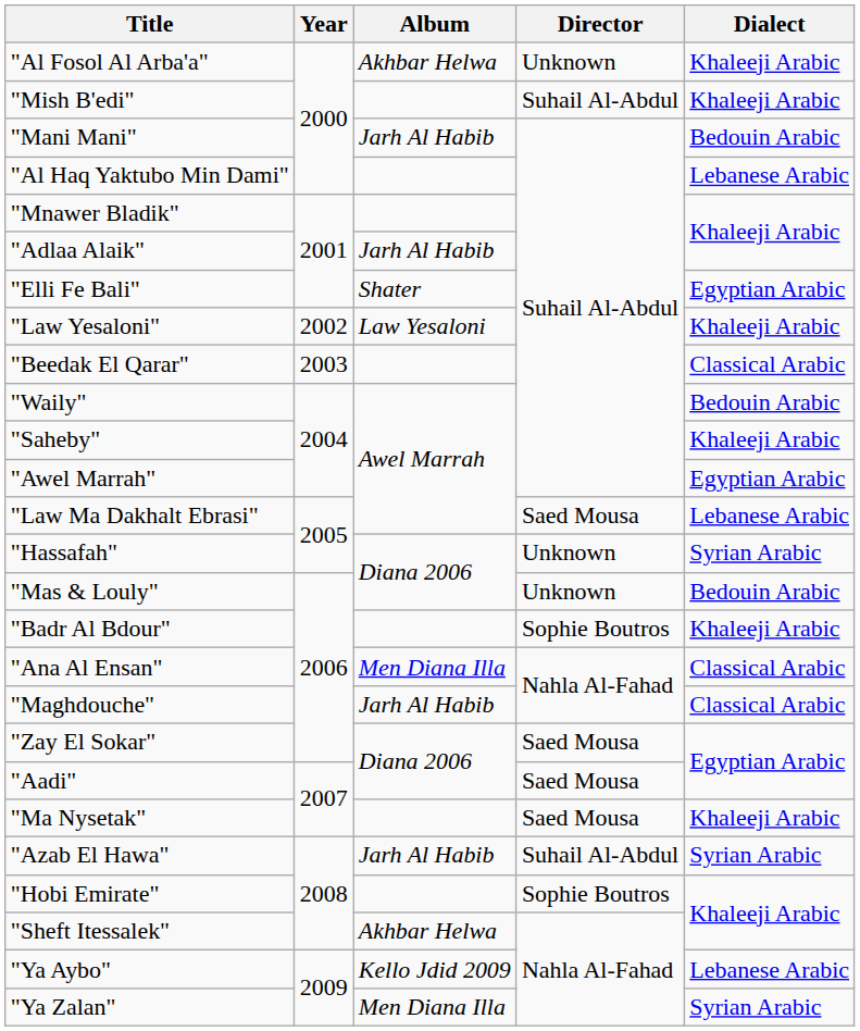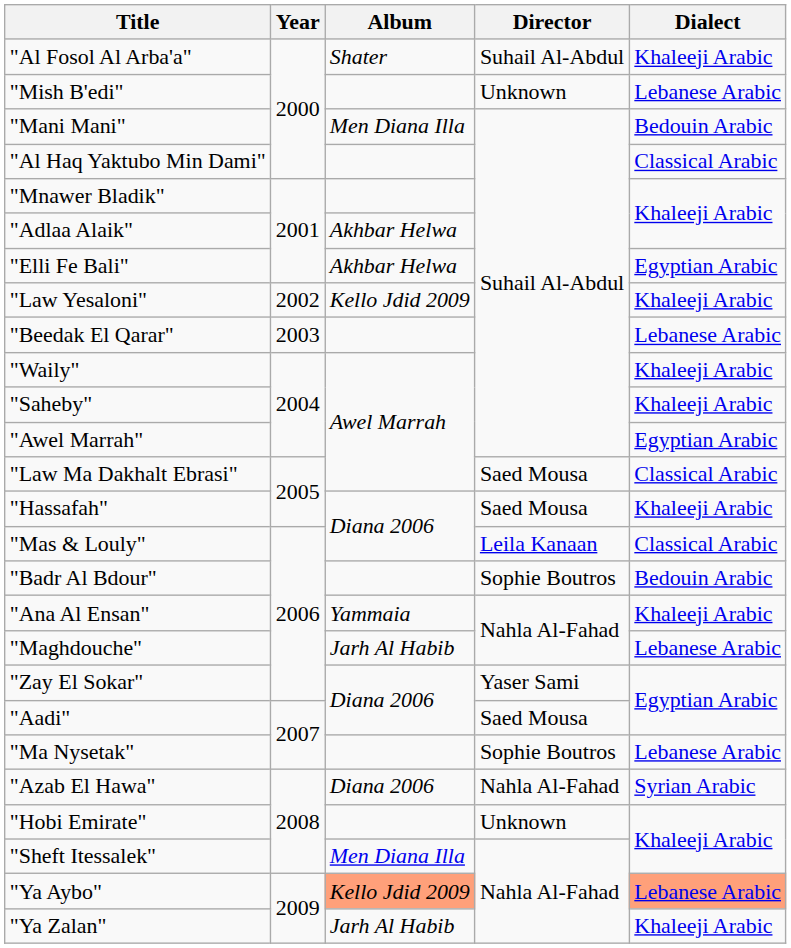"Al Fosol Al Arba'a" | Album: Akhbar Helwa -> Shater
"Al Fosol Al Arba'a" | Director: Unknown -> Suhail Al-Abdul
"Mish B'edi" | Director: Suhail Al-Abdul -> Unknown
"Mish B'edi" | Dialect: Khaleeji Arabic -> Lebanese Arabic
"Mani Mani" | Album: Jarh Al Habib -> Men Diana Illa
"Al Haq Yaktubo Min Dami" | Dialect: Lebanese Arabic -> Classical Arabic
"Adlaa Alaik" | Album: Jarh Al Habib -> Akhbar Helwa
"Elli Fe Bali" | Album: Shater -> Akhbar Helwa
"Law Yesaloni" | Album: Law Yesaloni -> Kello Jdid 2009
"Beedak El Qarar" | Dialect: Classical Arabic -> Lebanese Arabic
"Waily" | Dialect: Bedouin Arabic -> Khaleeji Arabic
"Law Ma Dakhalt Ebrasi" | Dialect: Lebanese Arabic -> Classical Arabic
"Hassafah" | Director: Unknown -> Saed Mousa
"Hassafah" | Dialect: Syrian Arabic -> Khaleeji Arabic
"Mas & Louly" | Director: Unknown -> Leila Kanaan
"Mas & Louly" | Dialect: Bedouin Arabic -> Classical Arabic
"Badr Al Bdour" | Dialect: Khaleeji Arabic -> Bedouin Arabic
"Ana Al Ensan" | Album: Men Diana Illa -> Yammaia
"Ana Al Ensan" | Dialect: Classical Arabic -> Khaleeji Arabic
"Maghdouche" | Dialect: Classical Arabic -> Lebanese Arabic
"Zay El Sokar" | Director: Saed Mousa -> Yaser Sami
"Ma Nysetak" | Director: Saed Mousa -> Sophie Boutros
"Ma Nysetak" | Dialect: Khaleeji Arabic -> Lebanese Arabic
"Azab El Hawa" | Album: Jarh Al Habib -> Diana 2006
"Azab El Hawa" | Director: Suhail Al-Abdul -> Nahla Al-Fahad
"Hobi Emirate" | Director: Sophie Boutros -> Unknown
"Sheft Itessalek" | Album: Akhbar Helwa -> Men Diana Illa
"Ya Aybo" | Album: no background -> lightsalmon background
"Ya Aybo" | Dialect: no background -> lightsalmon background
"Ya Zalan" | Album: Men Diana Illa -> Jarh Al Habib
"Ya Zalan" | Dialect: Syrian Arabic -> Khaleeji Arabic
